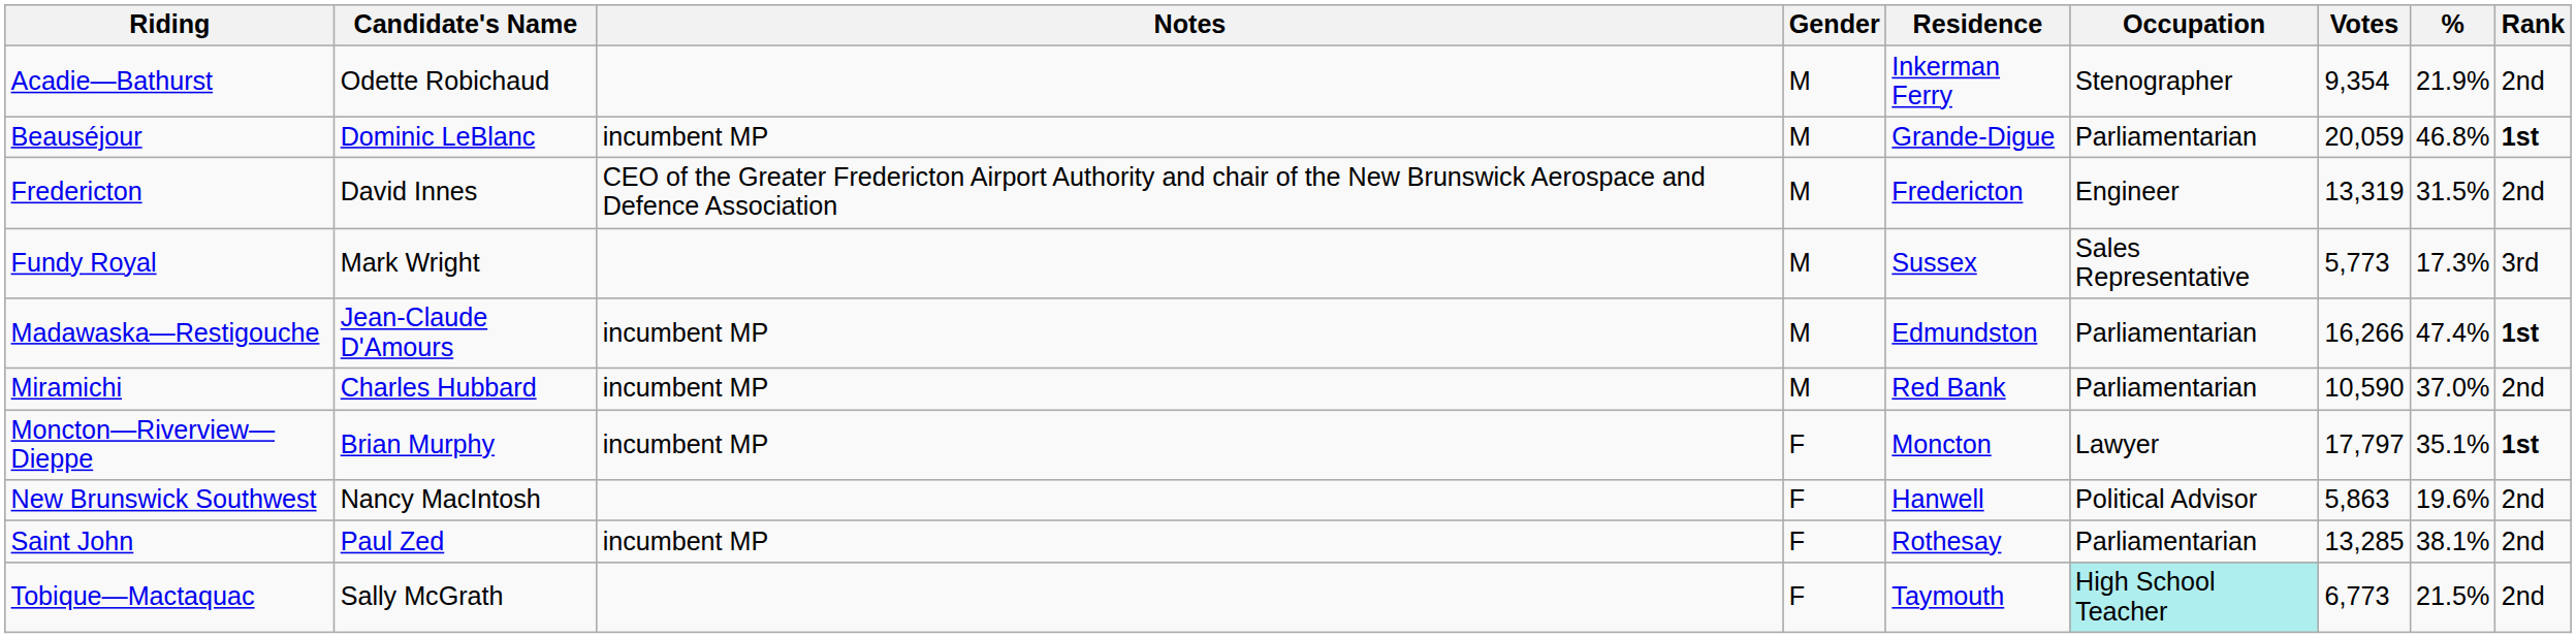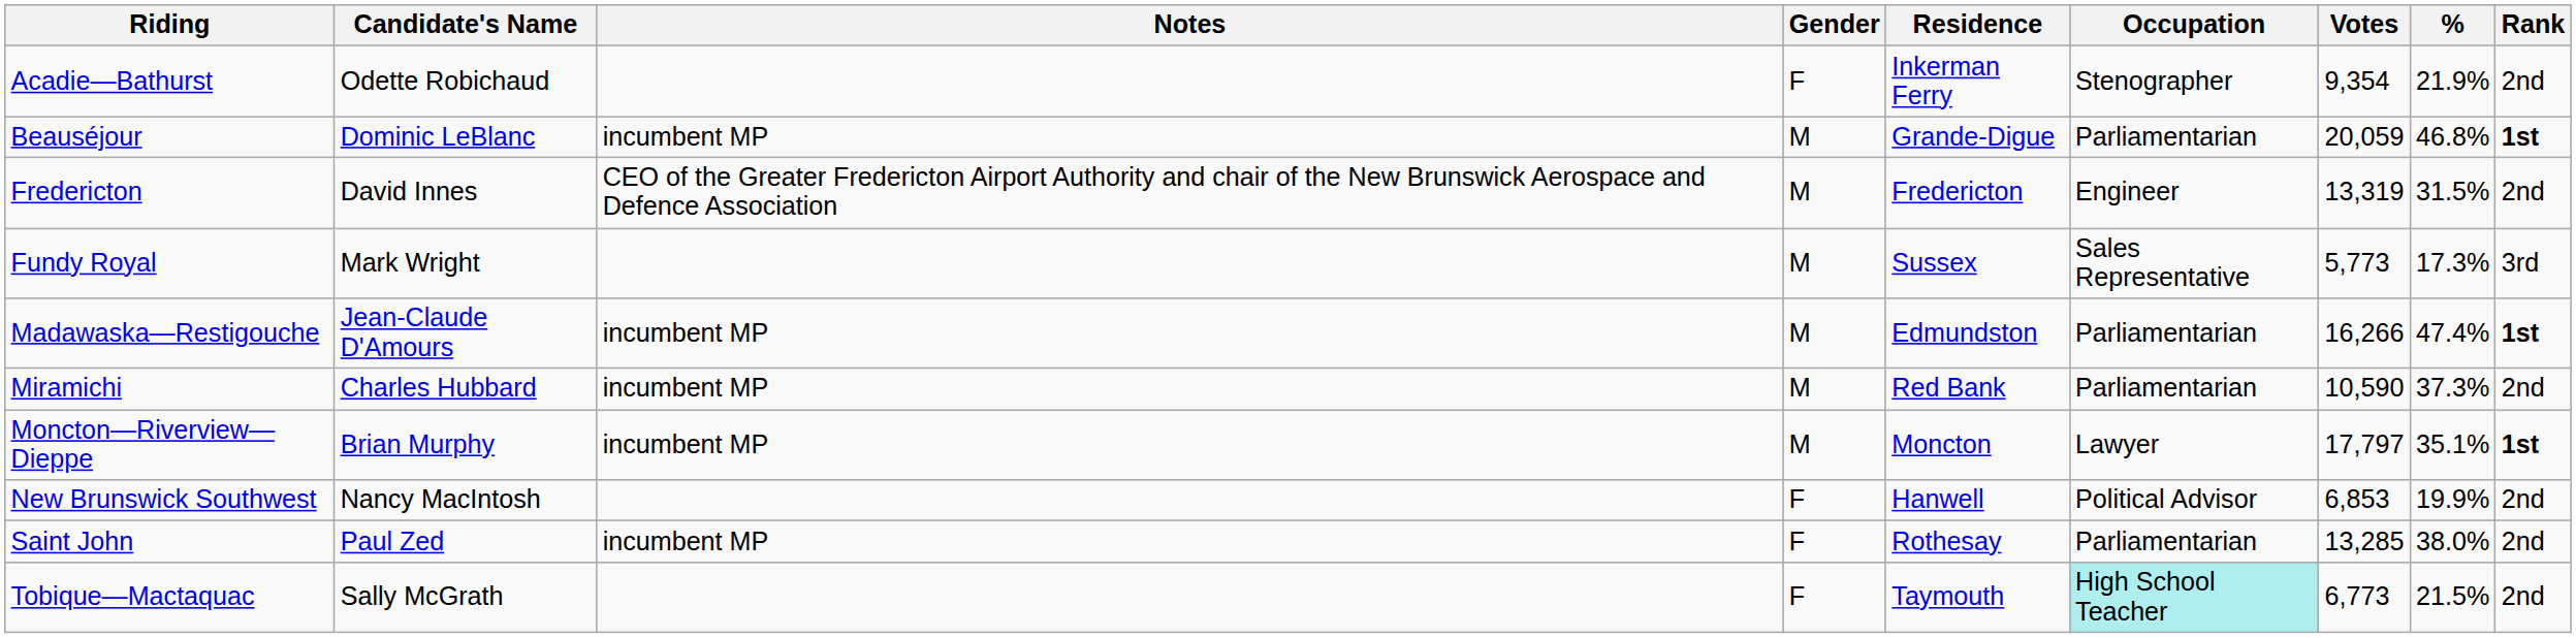Acadie—Bathurst | Gender: M -> F
Miramichi | %: 37.0% -> 37.3%
Moncton—Riverview—Dieppe | Gender: F -> M
New Brunswick Southwest | Votes: 5,863 -> 6,853
New Brunswick Southwest | %: 19.6% -> 19.9%
Saint John | %: 38.1% -> 38.0%
